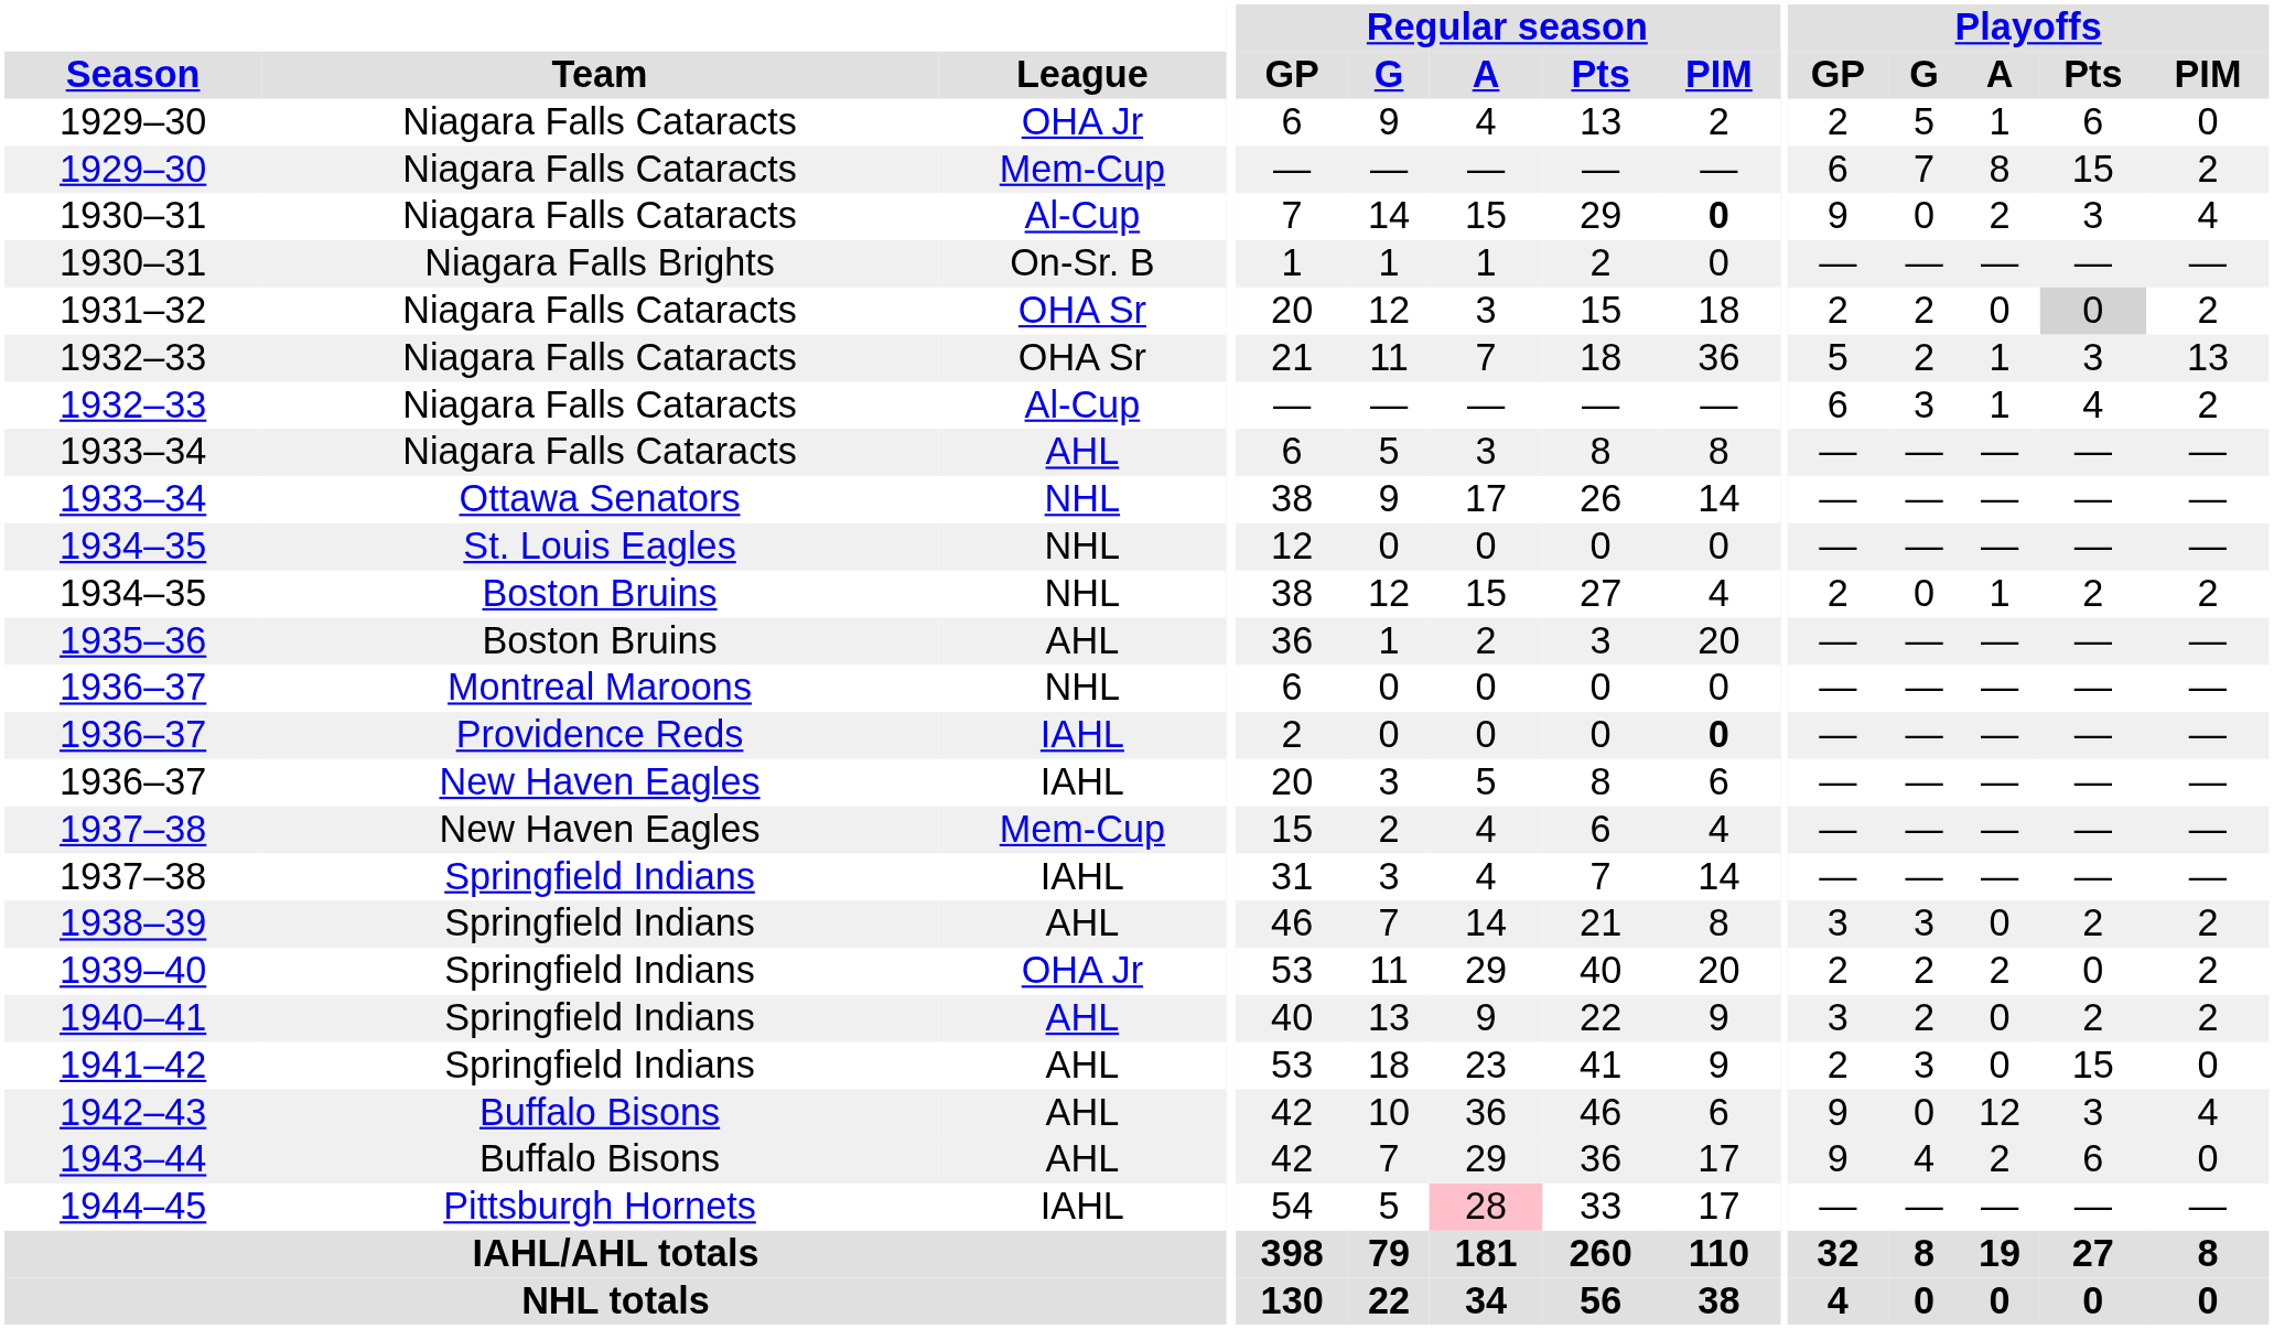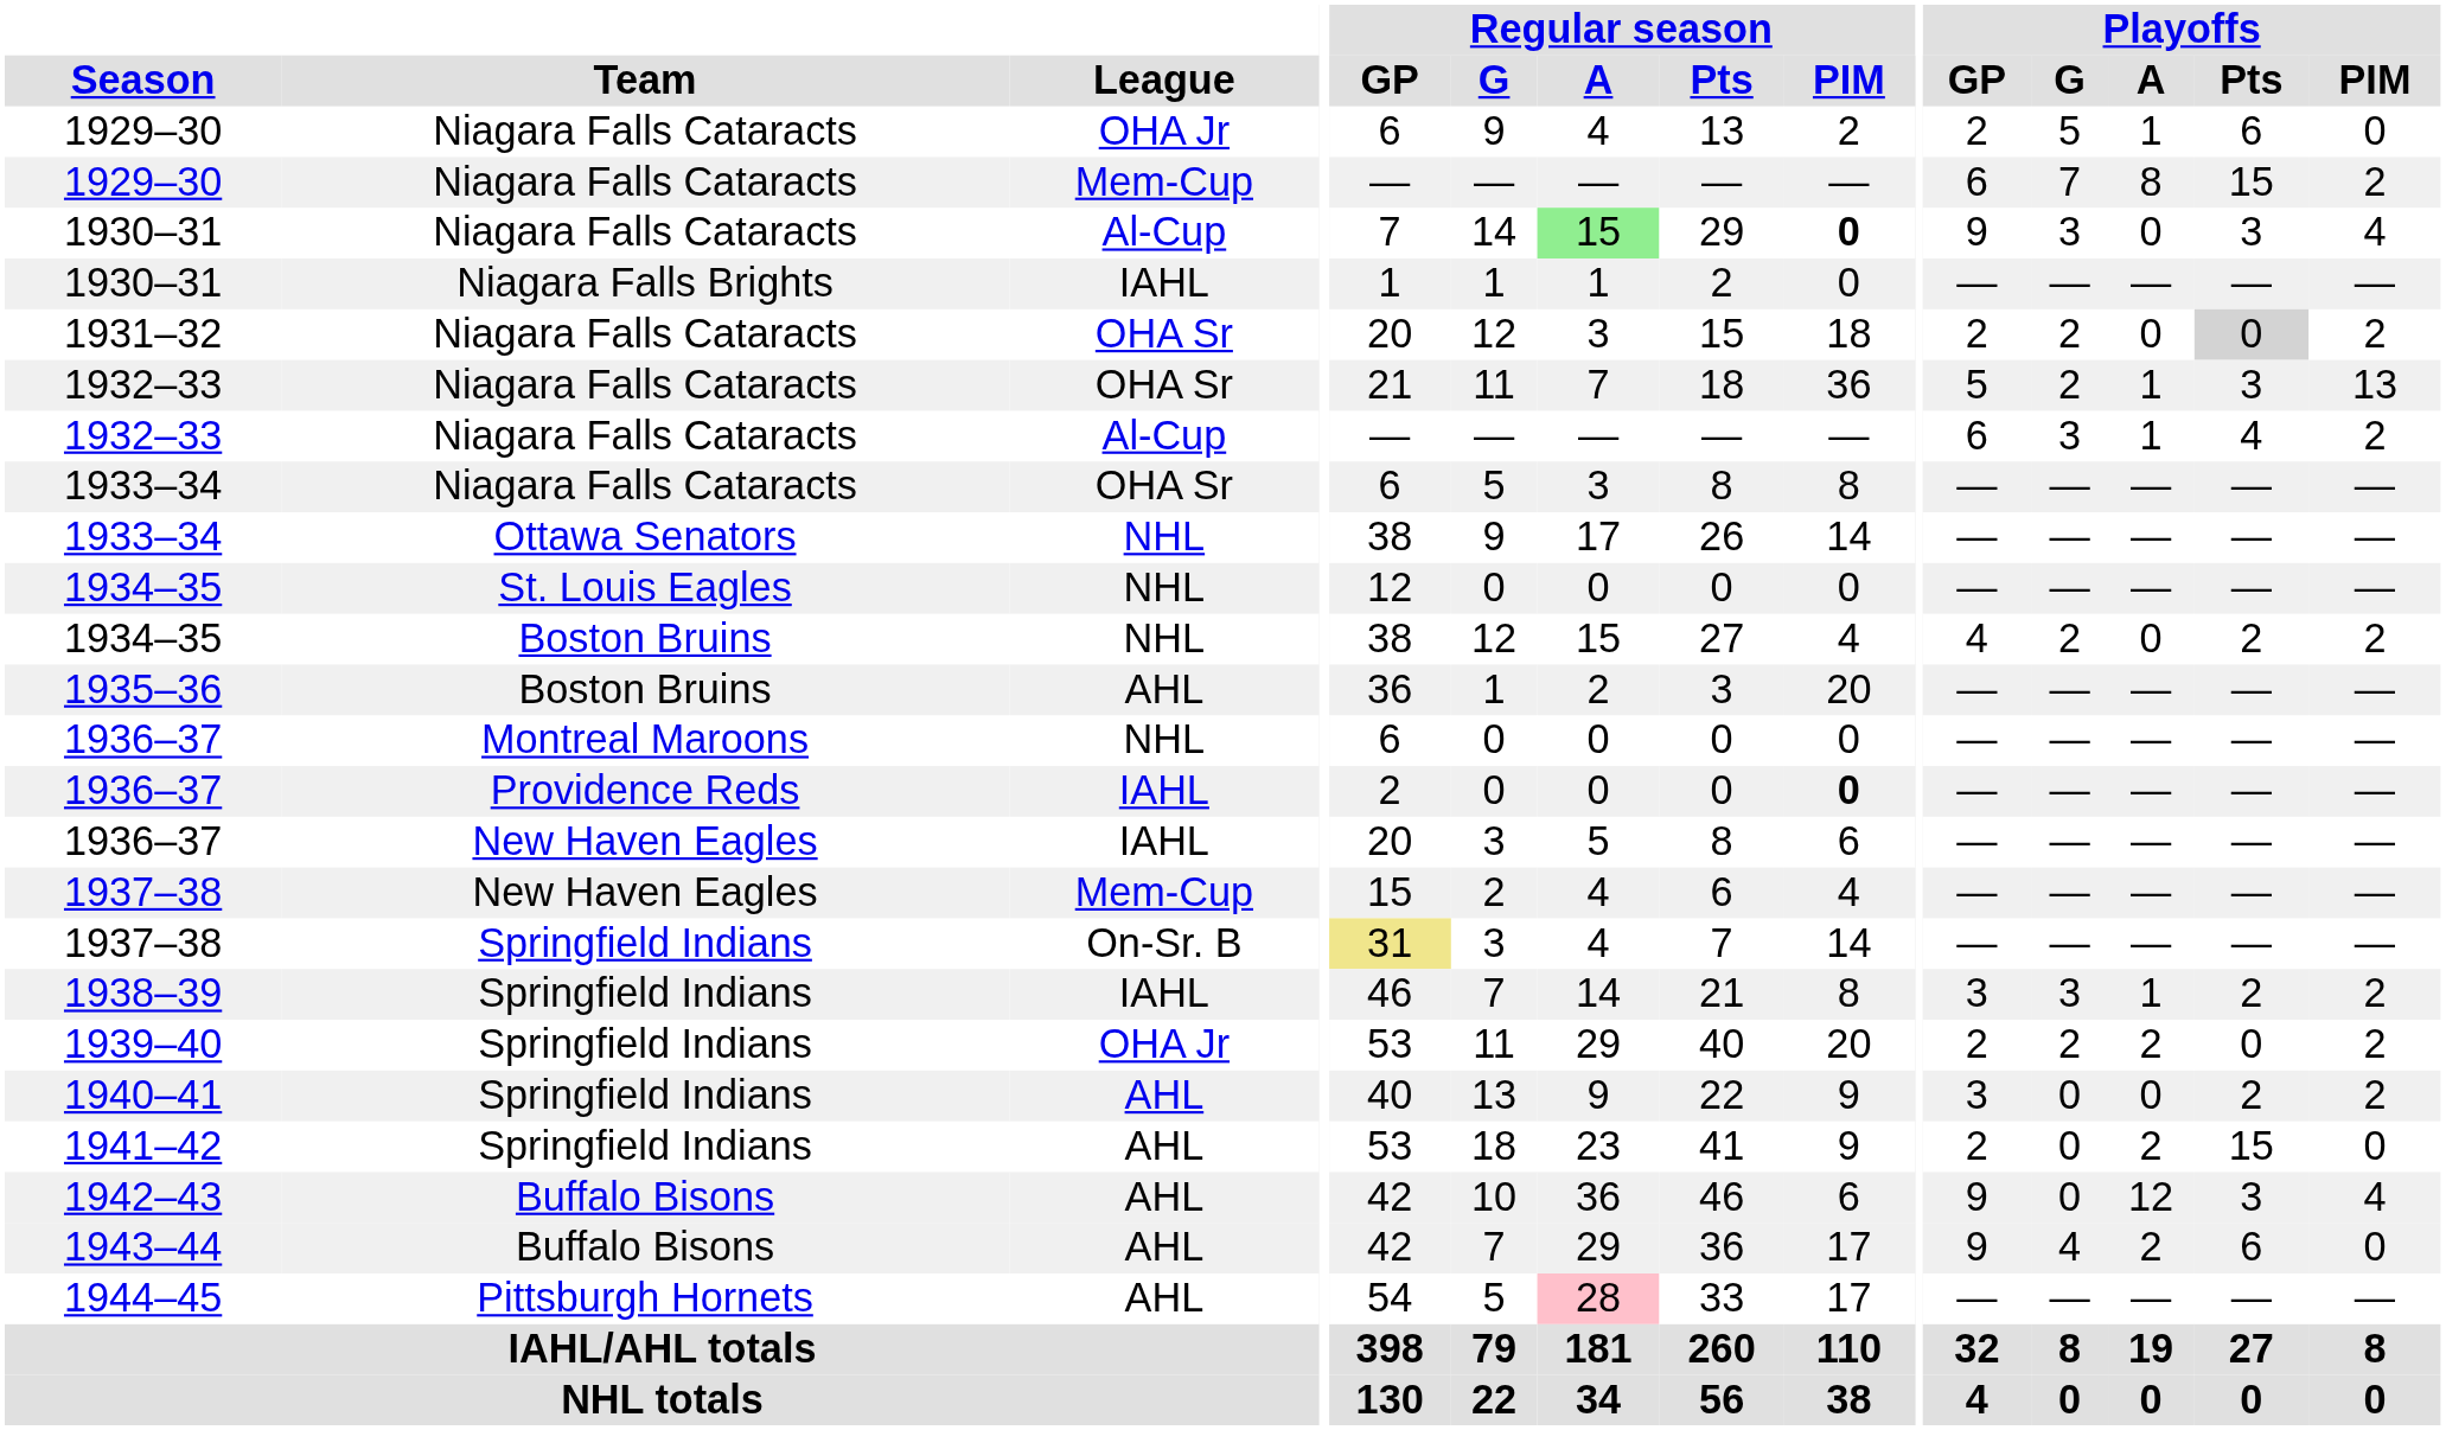1930–31 / Niagara Falls Cataracts | Regular season / A: no background -> lightgreen background
1930–31 / Niagara Falls Cataracts | Playoffs / G: 0 -> 3
1930–31 / Niagara Falls Cataracts | Playoffs / A: 2 -> 0
1930–31 / Niagara Falls Brights | League: On-Sr. B -> IAHL
1933–34 / Niagara Falls Cataracts | League: AHL -> OHA Sr
1934–35 / Boston Bruins | Playoffs / GP: 2 -> 4
1934–35 / Boston Bruins | Playoffs / G: 0 -> 2
1934–35 / Boston Bruins | Playoffs / A: 1 -> 0
1937–38 / Springfield Indians | League: IAHL -> On-Sr. B
1937–38 / Springfield Indians | Regular season / GP: no background -> khaki background
1938–39 | League: AHL -> IAHL
1938–39 | Playoffs / A: 0 -> 1
1940–41 | Playoffs / G: 2 -> 0
1941–42 | Playoffs / G: 3 -> 0
1941–42 | Playoffs / A: 0 -> 2
1944–45 | League: IAHL -> AHL
